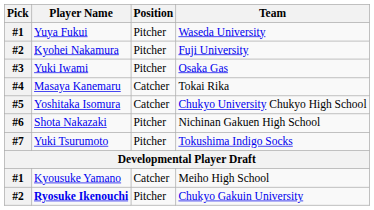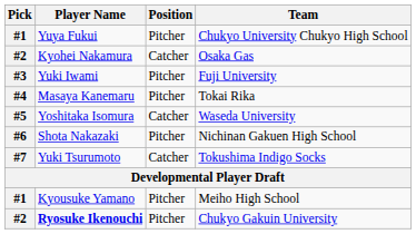Yuya Fukui | Team: Waseda University -> Chukyo University Chukyo High School
Kyohei Nakamura | Position: Pitcher -> Catcher
Kyohei Nakamura | Team: Fuji University -> Osaka Gas
Yuki Iwami | Team: Osaka Gas -> Fuji University
Masaya Kanemaru | Position: Catcher -> Pitcher
Yoshitaka Isomura | Team: Chukyo University Chukyo High School -> Waseda University
Yuki Tsurumoto | Position: Pitcher -> Catcher
Kyousuke Yamano | Position: Catcher -> Pitcher
